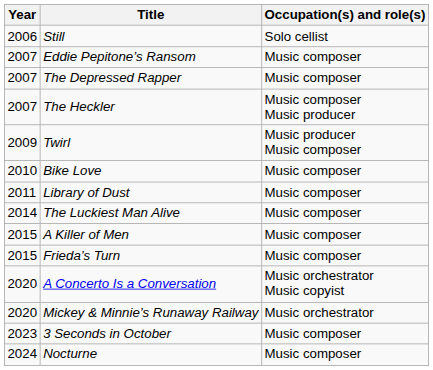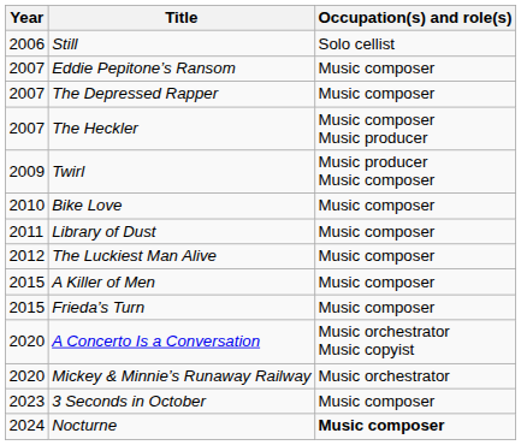The Luckiest Man Alive | Year: 2014 -> 2012
Nocturne | Occupation(s) and role(s): normal -> bold
